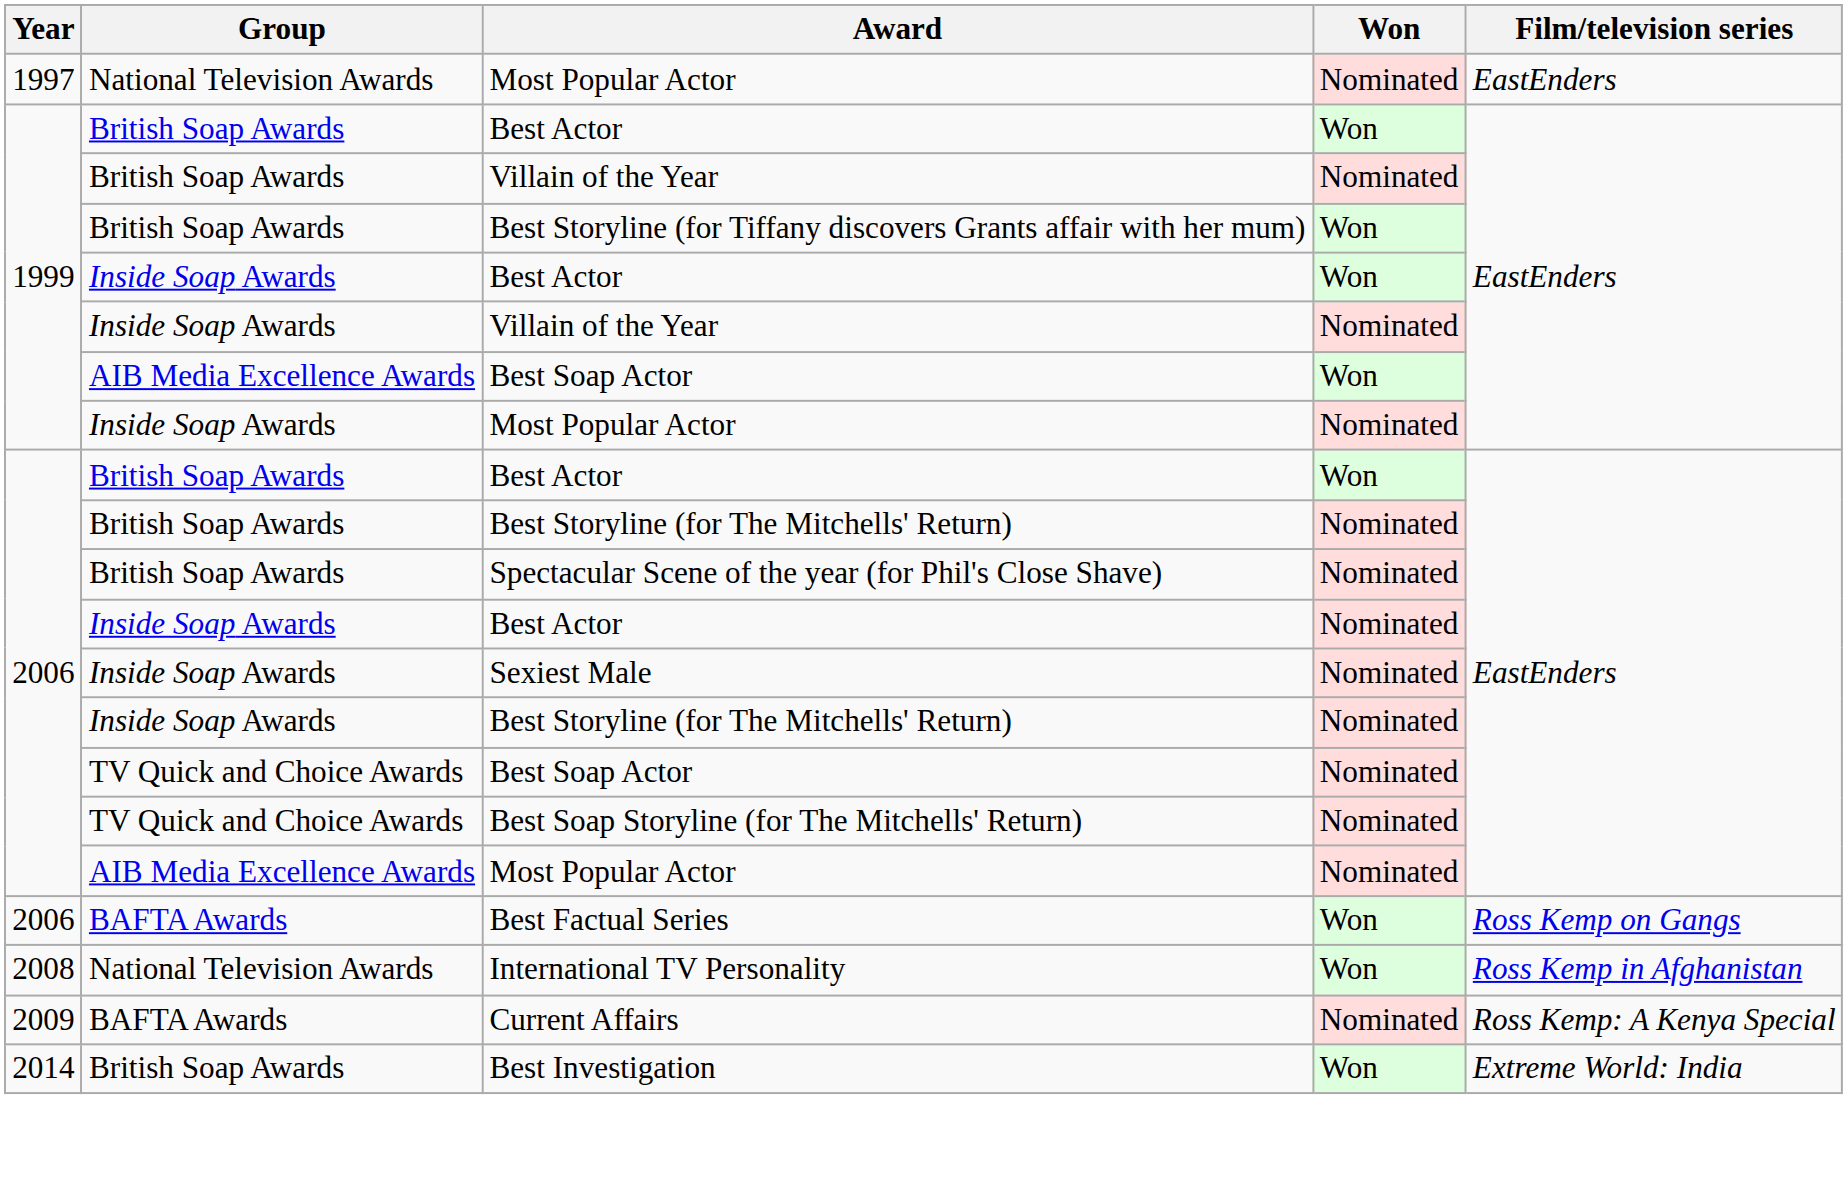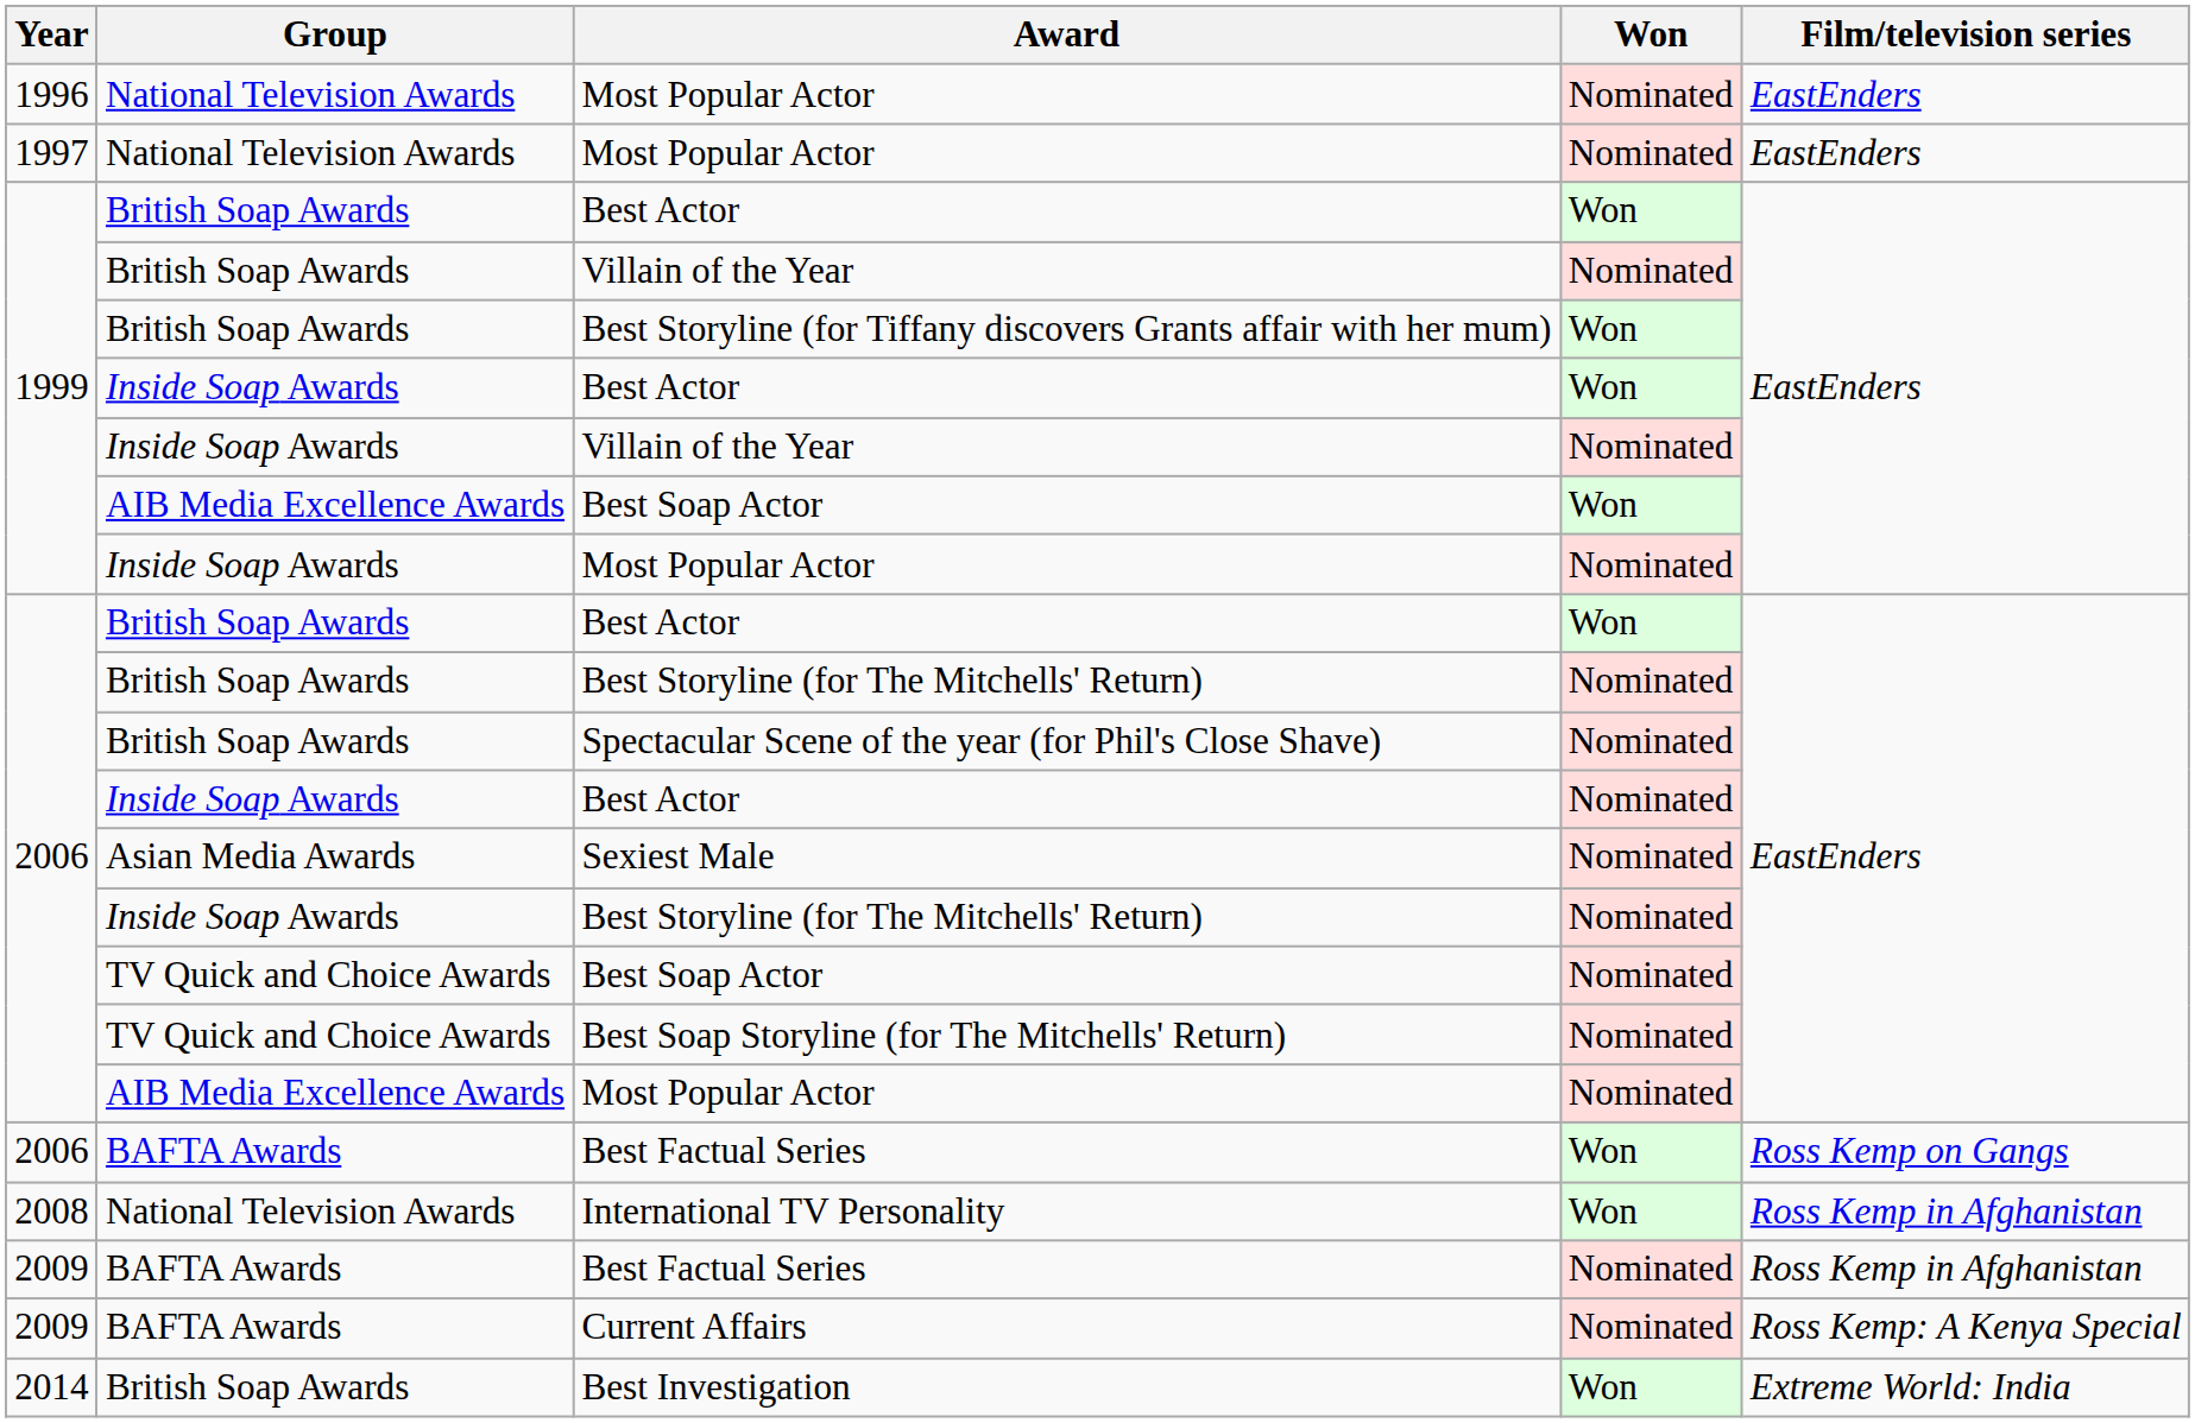+ row: 1996 | National Television Awards | Most Popular Actor | Nominated | EastEnders
Sexiest Male | Group: Inside Soap Awards -> Asian Media Awards
+ row: 2009 | BAFTA Awards | Best Factual Series | Nominated | Ross Kemp in Afghanistan
